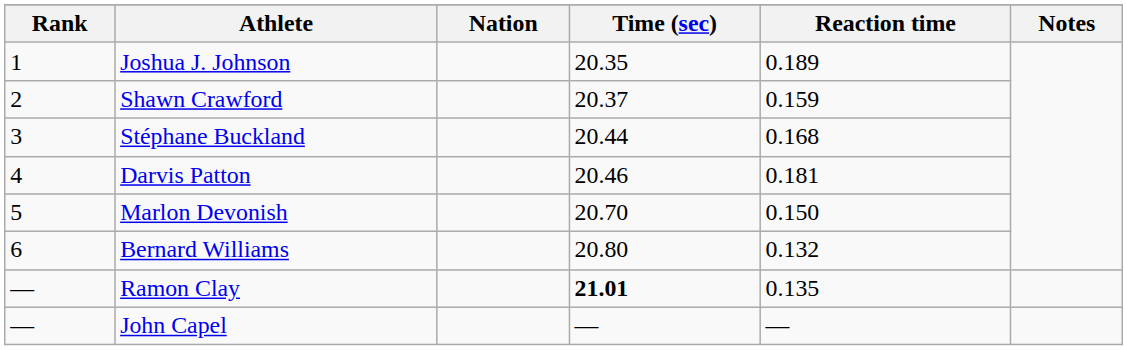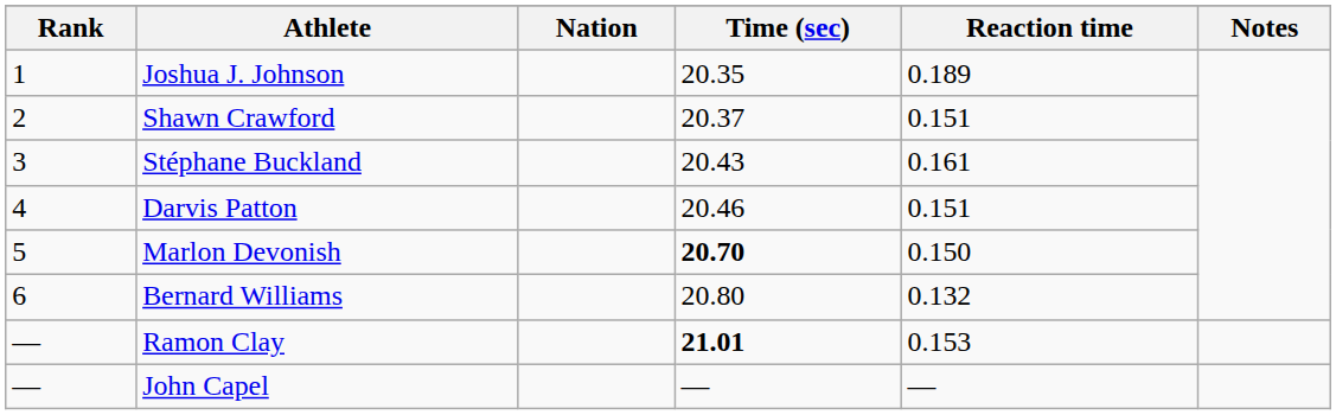Shawn Crawford | Reaction time: 0.159 -> 0.151
Stéphane Buckland | Time (sec): 20.44 -> 20.43
Stéphane Buckland | Reaction time: 0.168 -> 0.161
Darvis Patton | Reaction time: 0.181 -> 0.151
Marlon Devonish | Time (sec): normal -> bold
Ramon Clay | Reaction time: 0.135 -> 0.153
